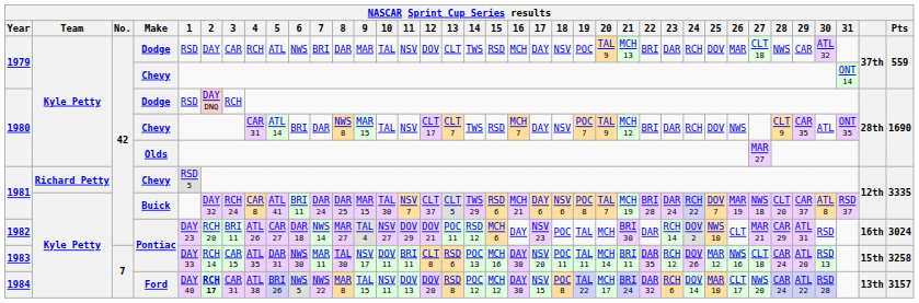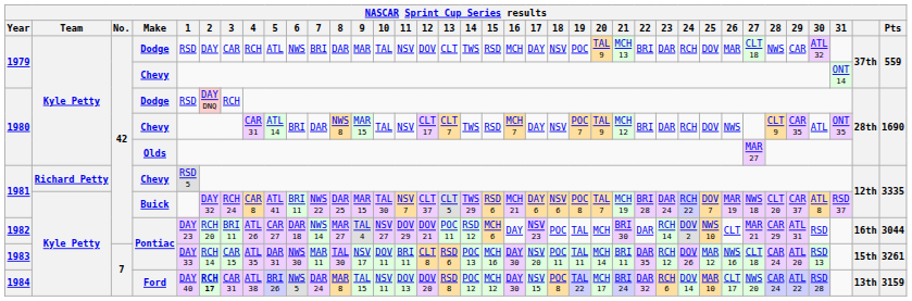1981 / Buick | 7: DAR 24 -> NWS 22
1982 | Pts: 3024 -> 3044
1983 | Pts: 3258 -> 3261
1984 | 7: NWS 22 -> DAR 24
1984 | Pts: 3157 -> 3159
